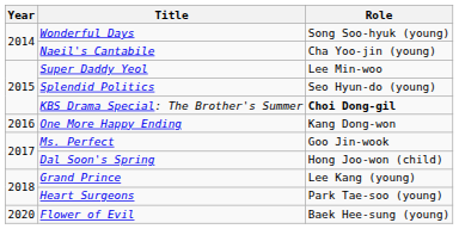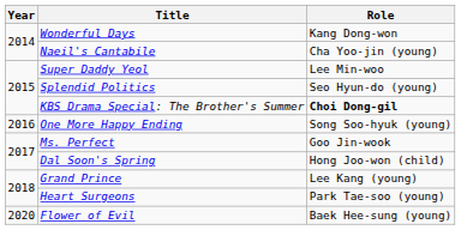Wonderful Days | Role: Song Soo-hyuk (young) -> Kang Dong-won
One More Happy Ending | Role: Kang Dong-won -> Song Soo-hyuk (young)
